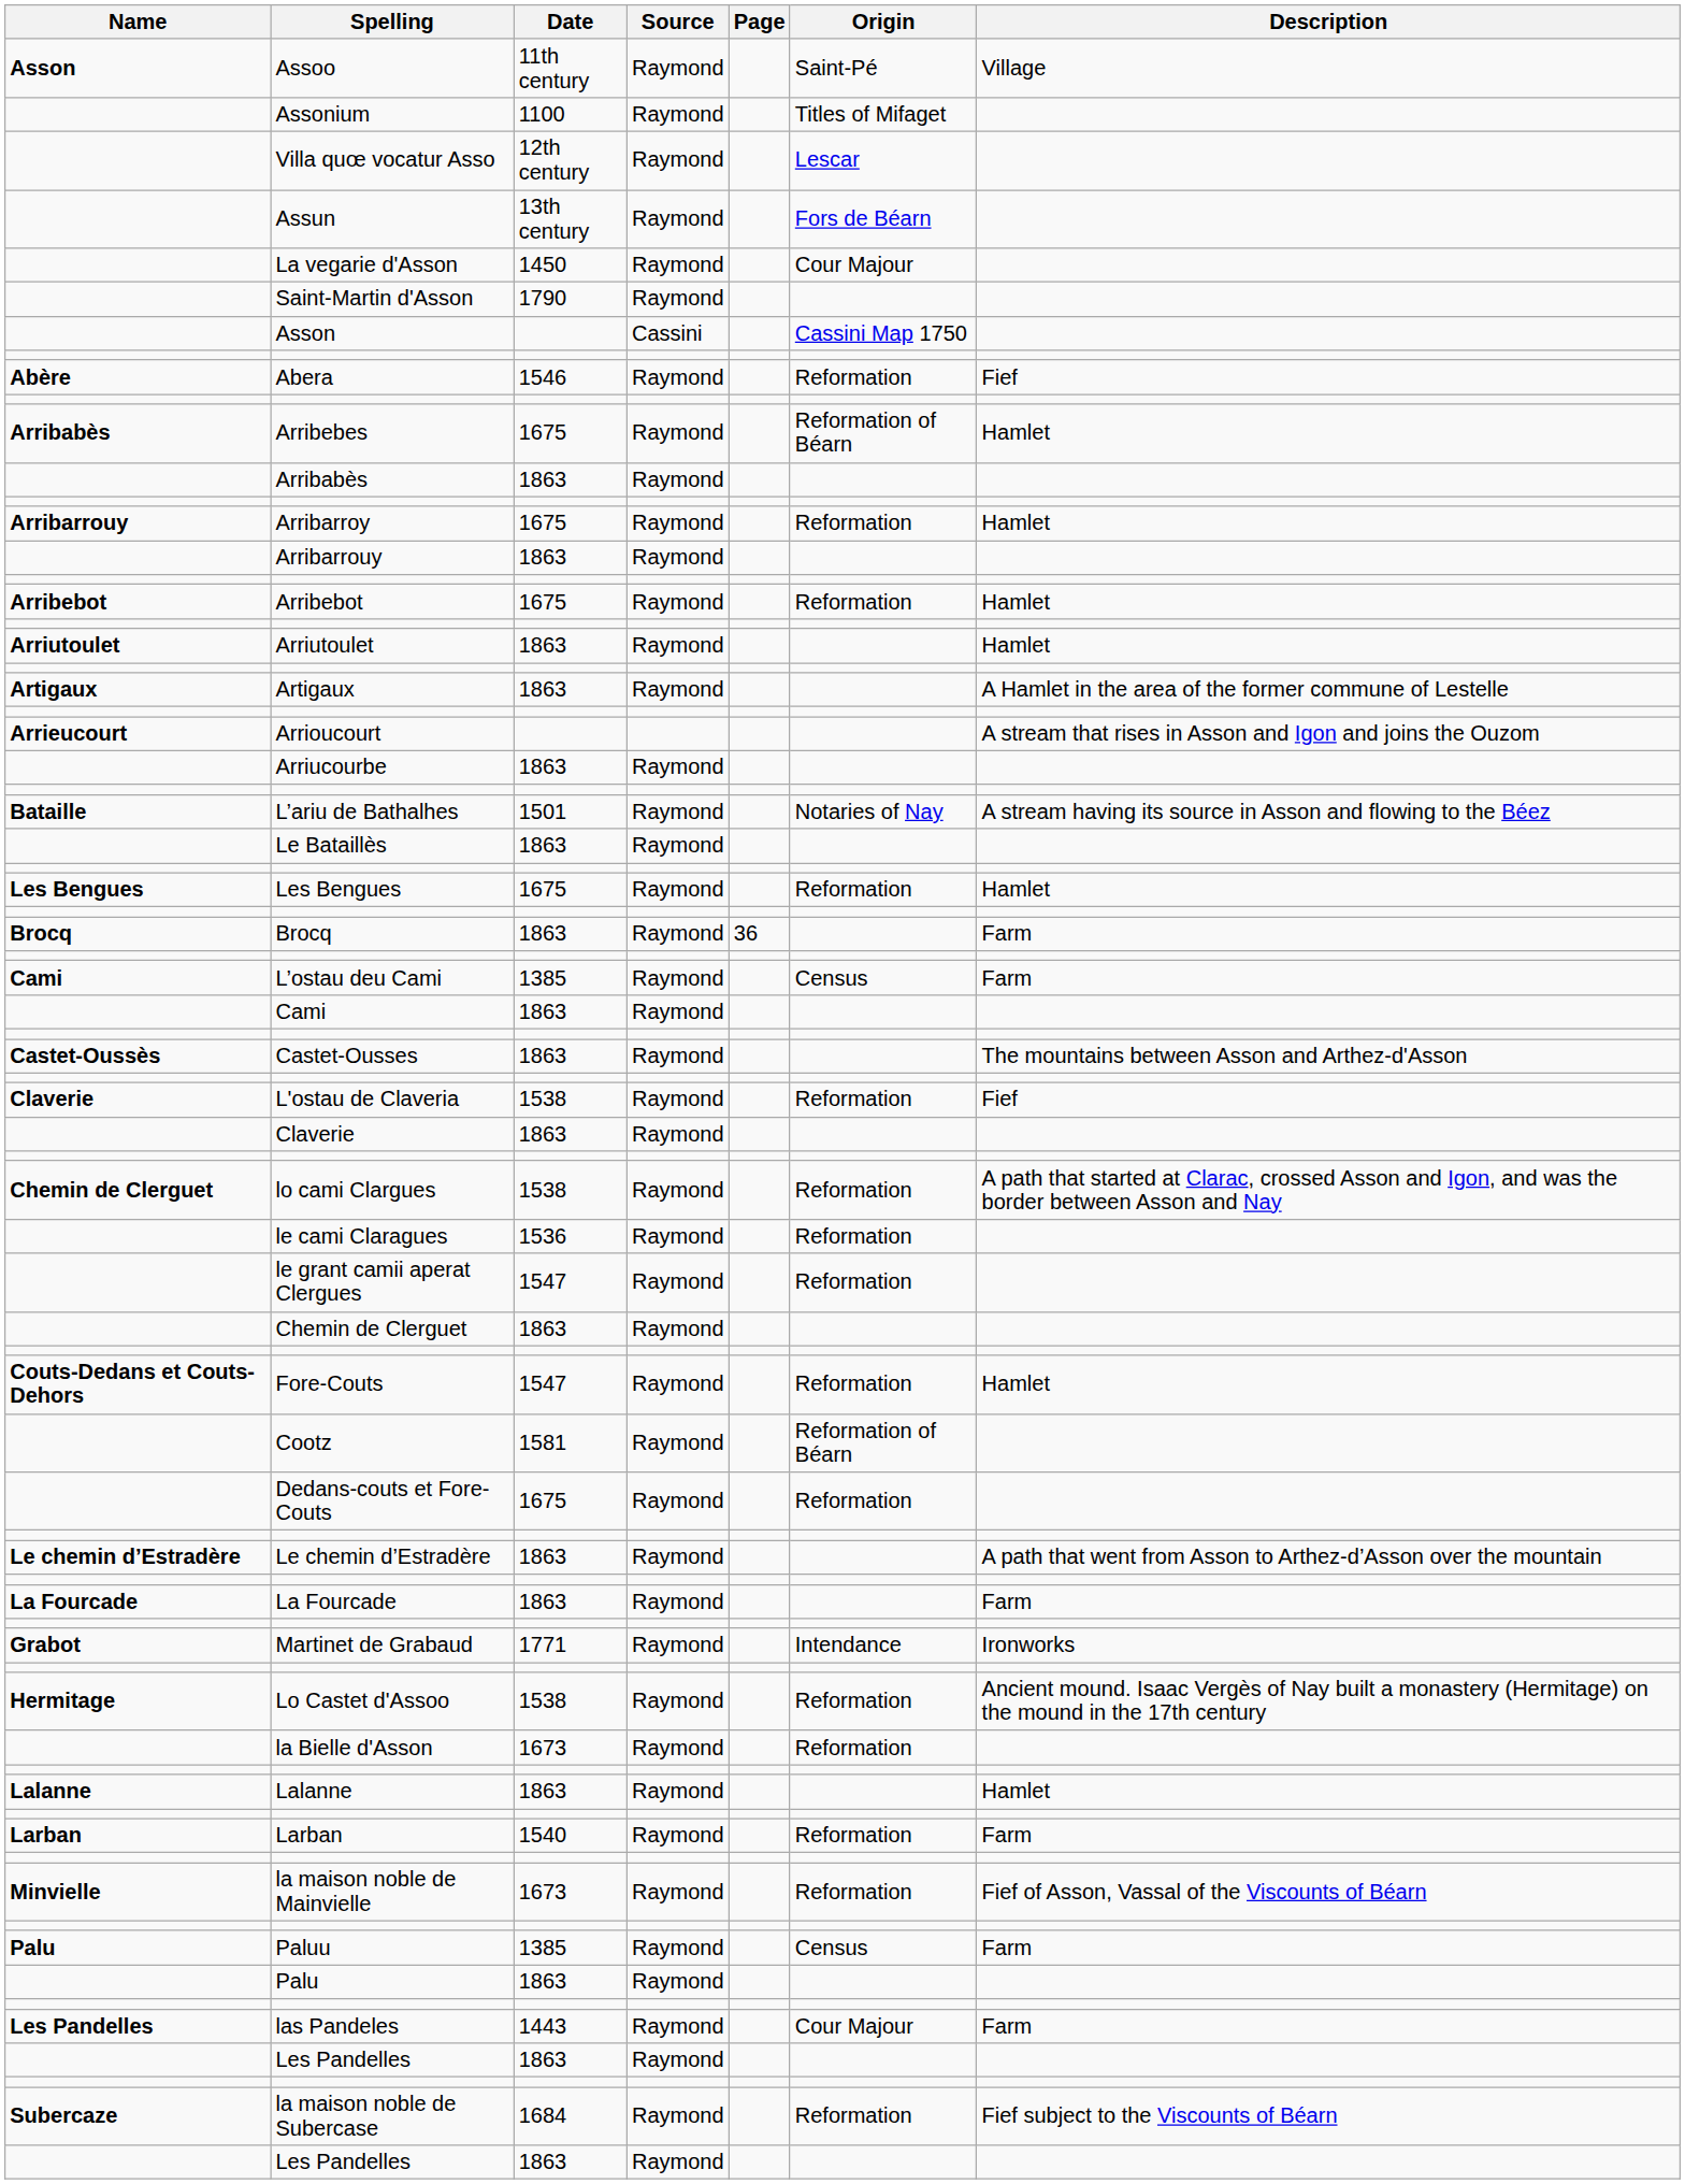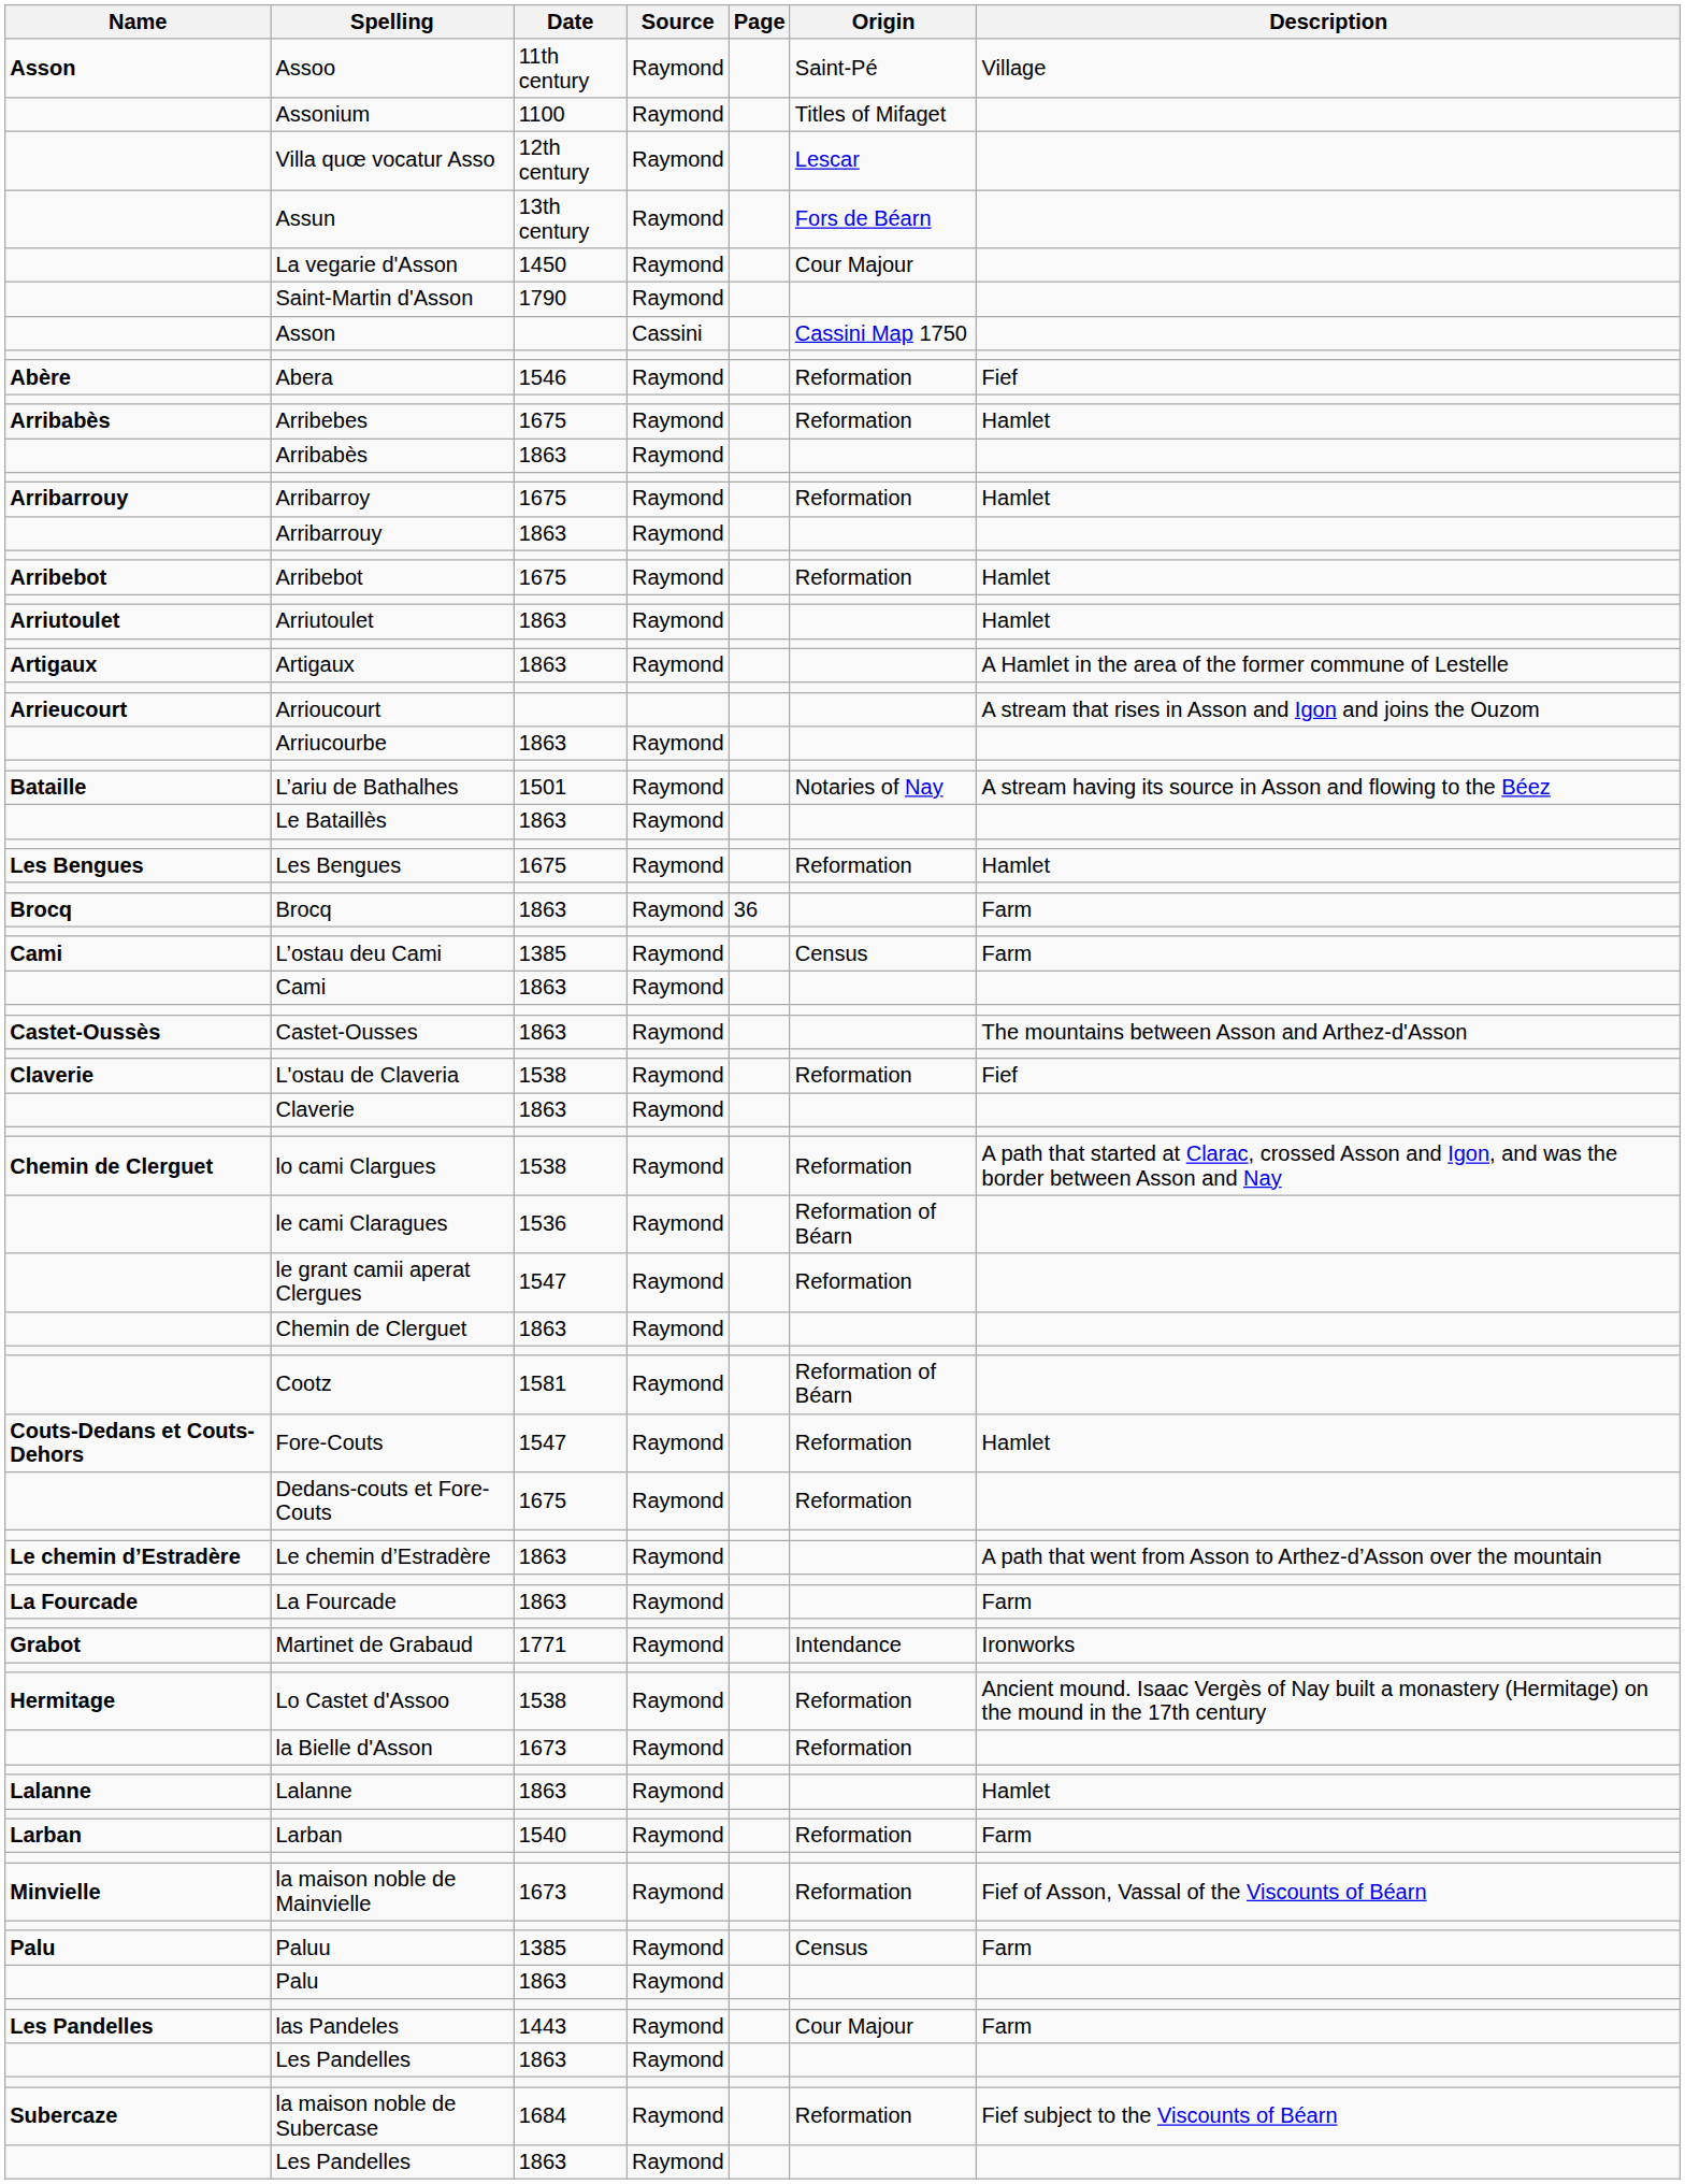Arribebes | Origin: Reformation of Béarn -> Reformation
le cami Claragues | Origin: Reformation -> Reformation of Béarn
rows swapped: Fore-Couts <-> Cootz
